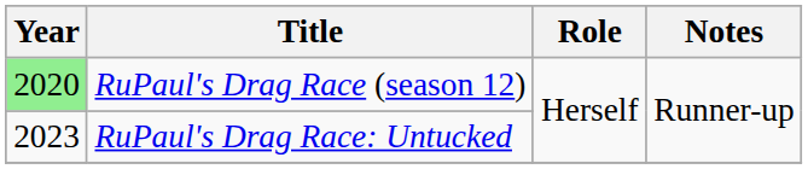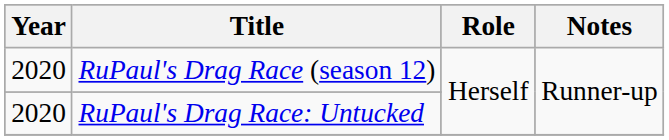RuPaul's Drag Race (season 12) | Year: lightgreen background -> no background
RuPaul's Drag Race: Untucked | Year: 2023 -> 2020
